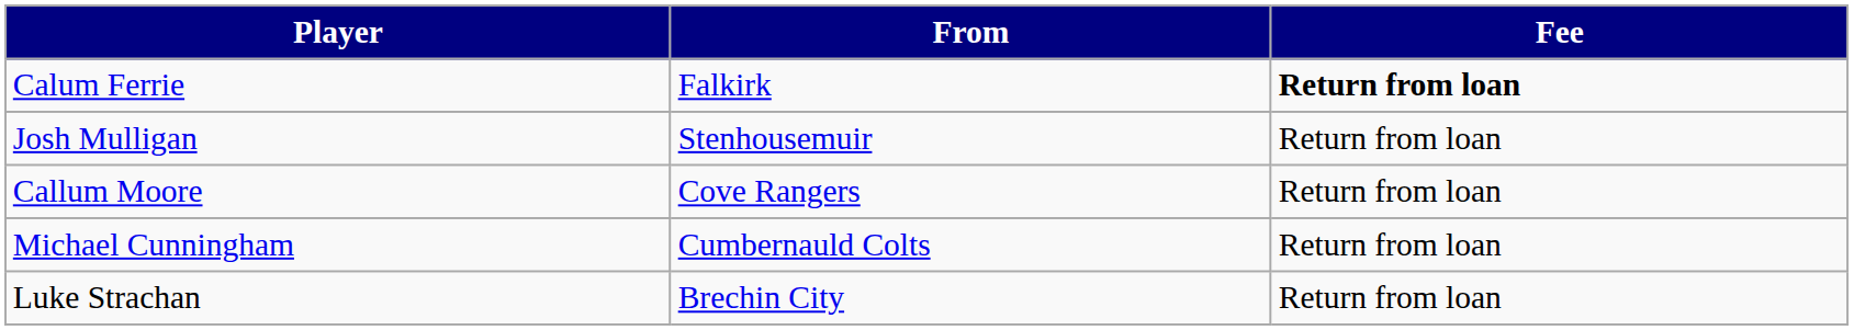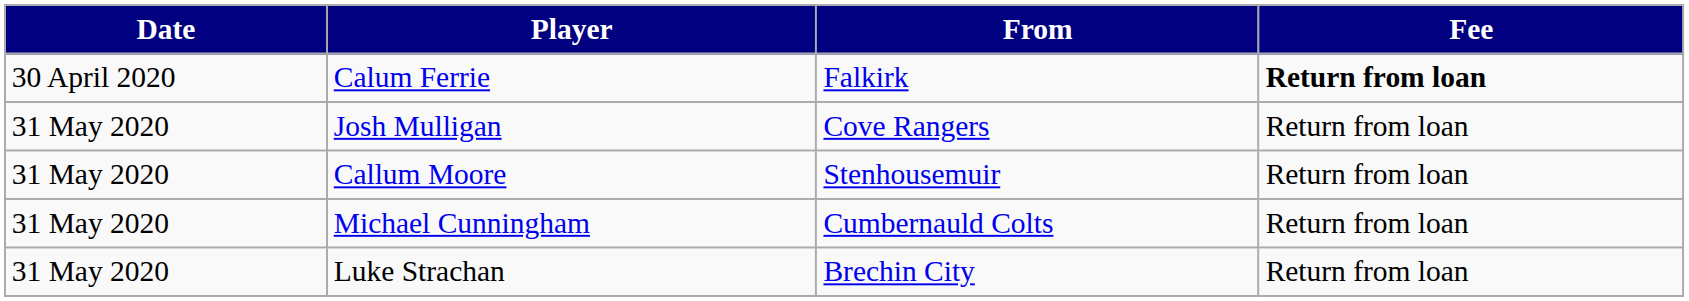+ column: Date | 30 April 2020 | 31 May 2020 | 31 May 2020 | 31 May 2020 | 31 May 2020
Josh Mulligan | From: Stenhousemuir -> Cove Rangers
Callum Moore | From: Cove Rangers -> Stenhousemuir
